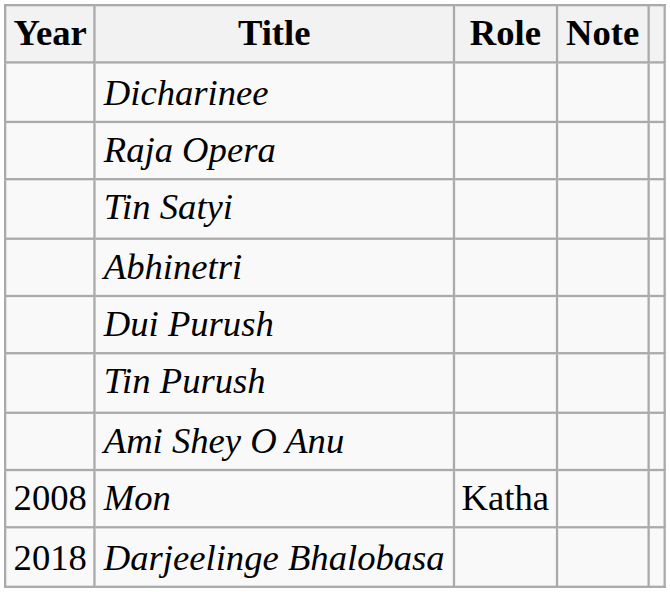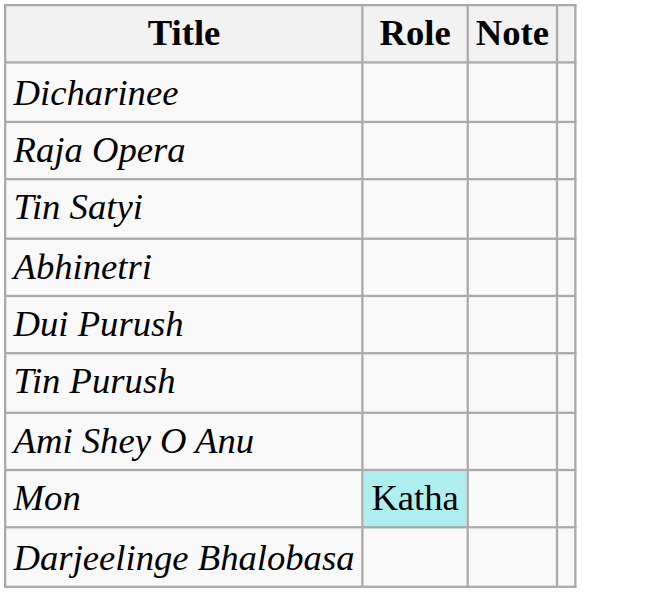- column: Year | 2008 | 2018
Mon | Role: no background -> paleturquoise background
